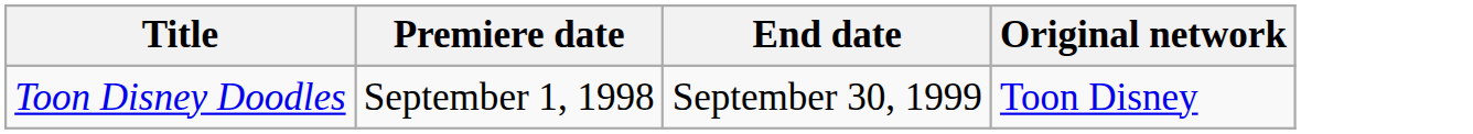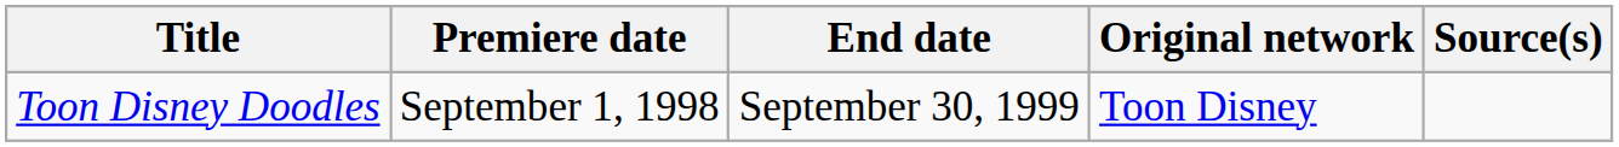+ column: Source(s)
